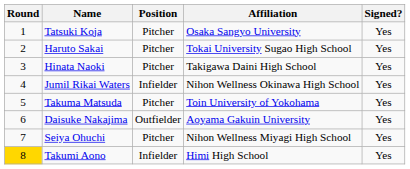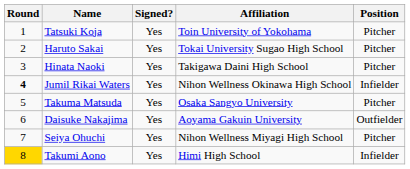columns swapped: Position <-> Signed?
Tatsuki Koja | Affiliation: Osaka Sangyo University -> Toin University of Yokohama
Jumil Rikai Waters | Round: normal -> bold
Takuma Matsuda | Affiliation: Toin University of Yokohama -> Osaka Sangyo University
